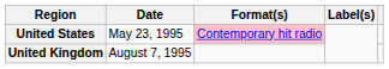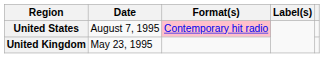United States | Date: May 23, 1995 -> August 7, 1995
United Kingdom | Date: August 7, 1995 -> May 23, 1995
